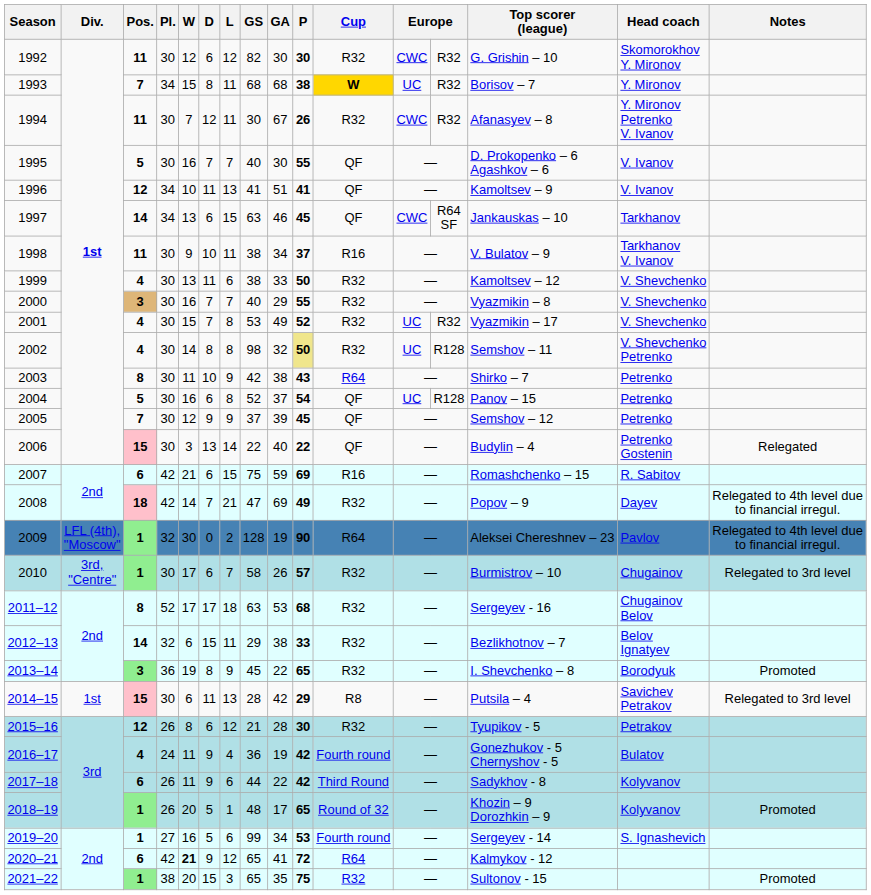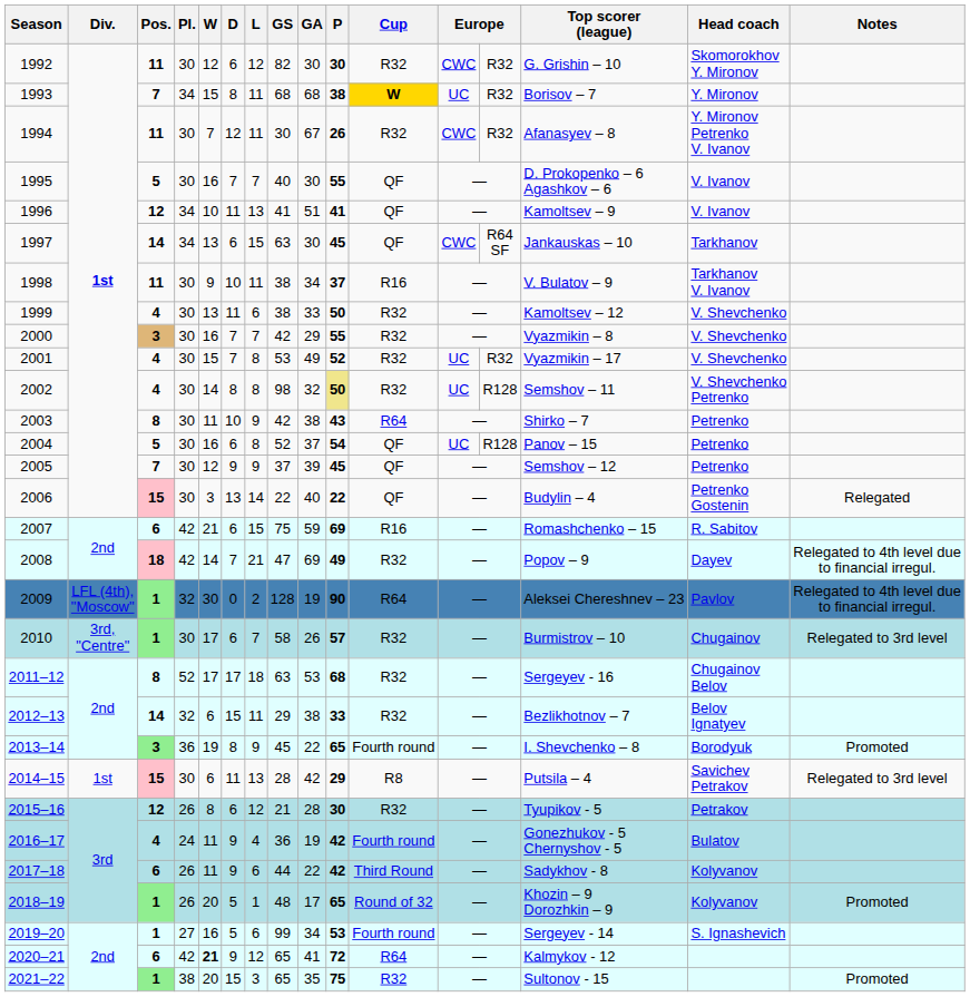1997 | GA: 46 -> 30
2000 | GS: 40 -> 42
2013–14 | Cup: R32 -> Fourth round
